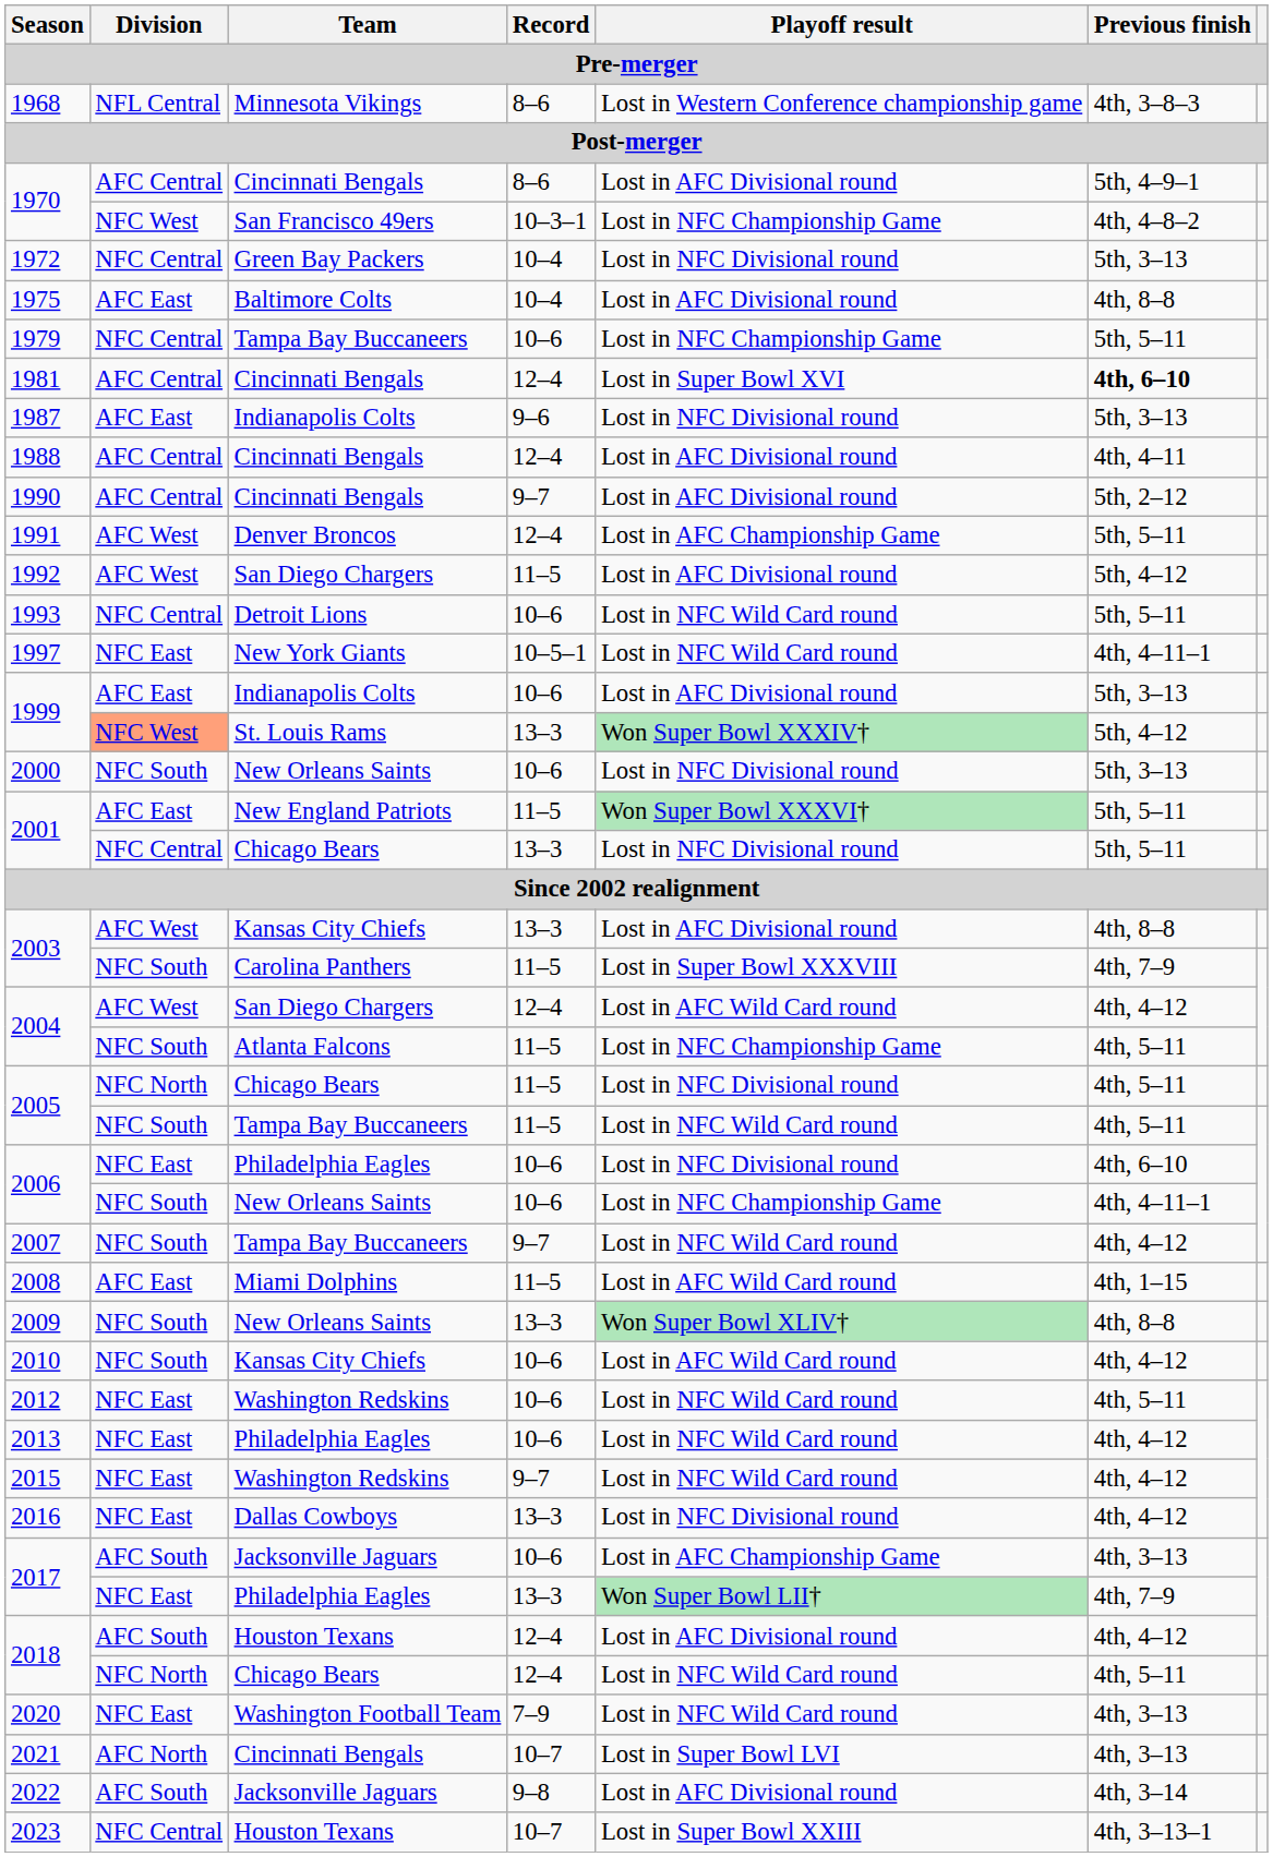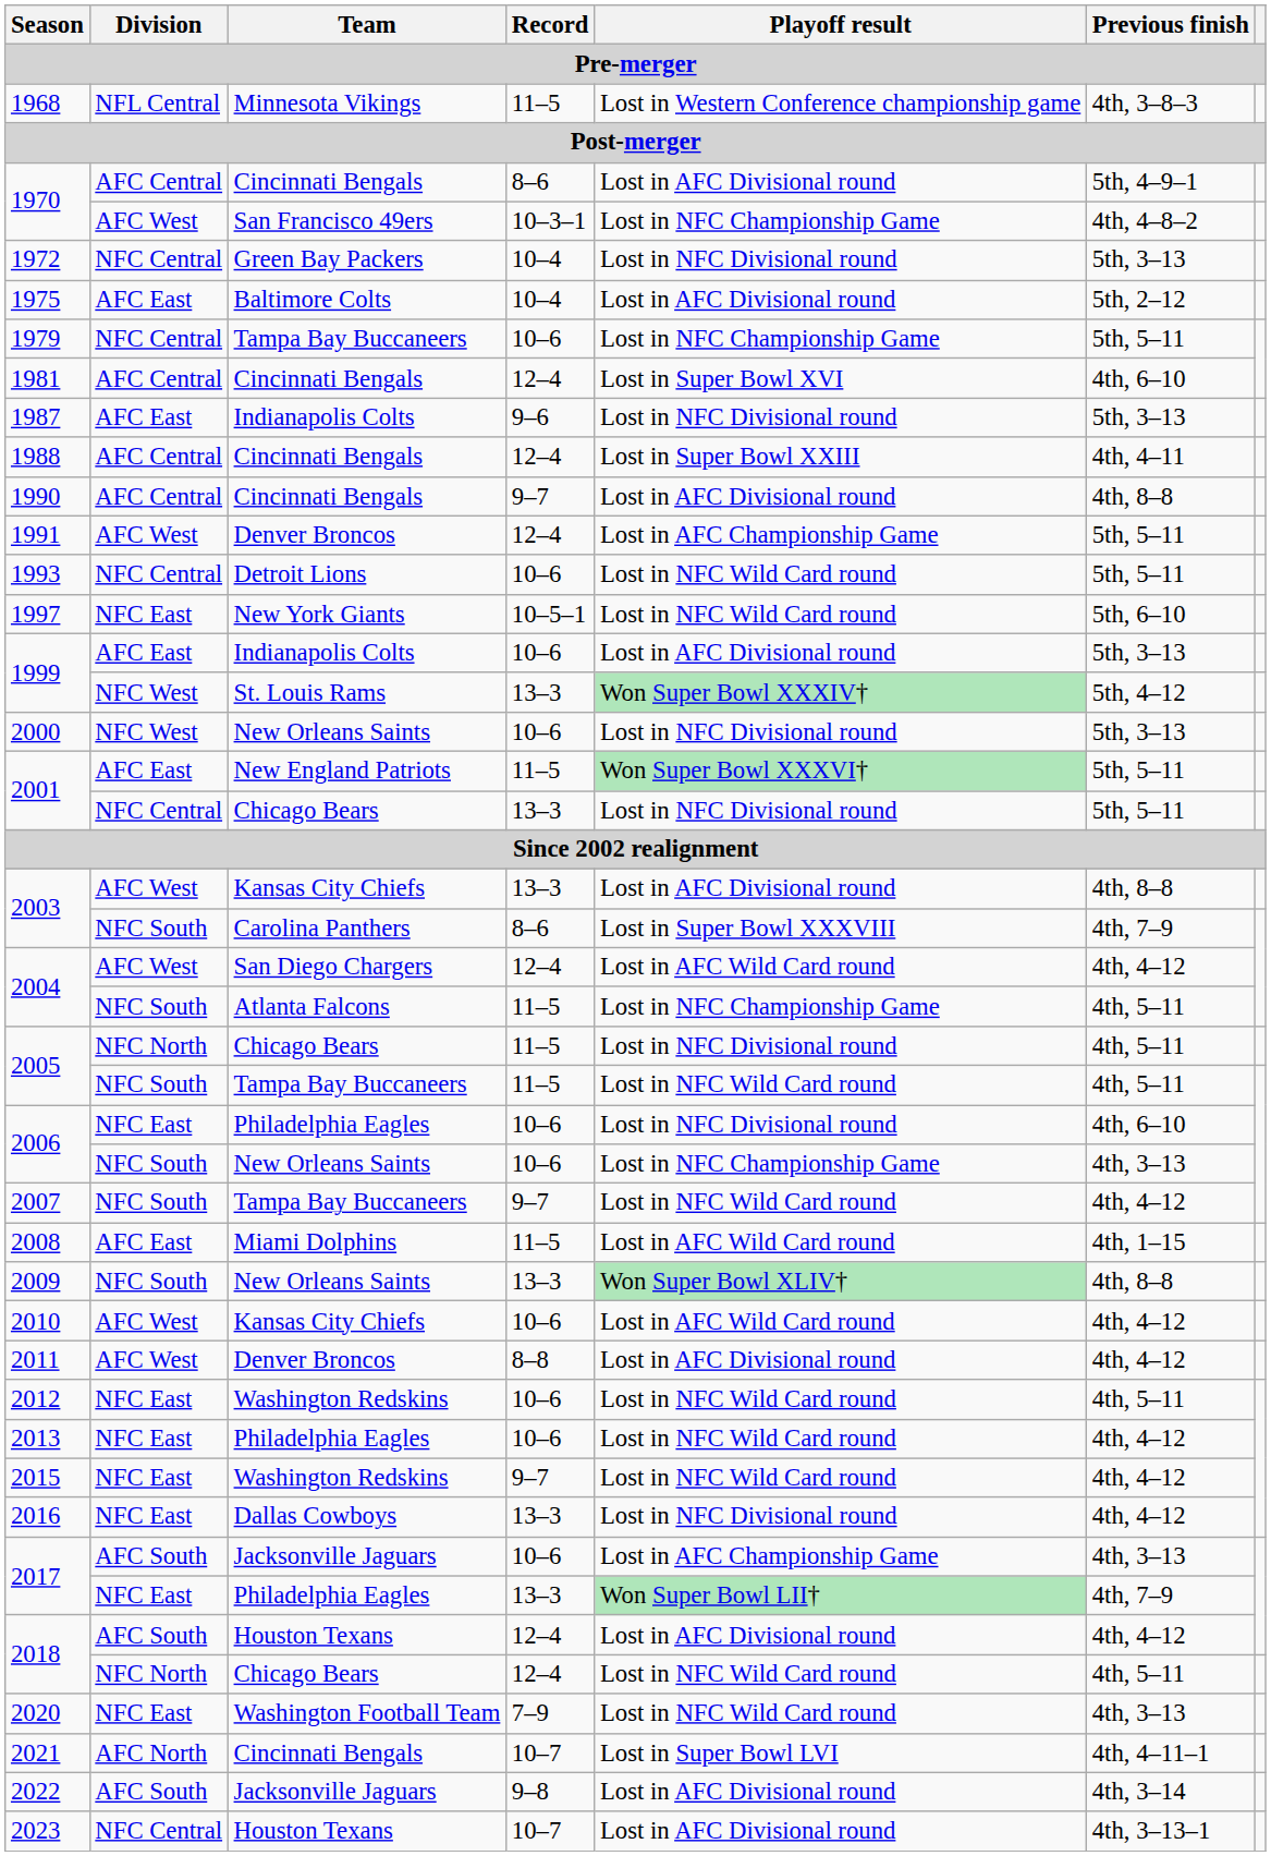1968 | Record: 8–6 -> 11–5
1970 / San Francisco 49ers | Division: NFC West -> AFC West
1975 | Previous finish: 4th, 8–8 -> 5th, 2–12
1981 | Previous finish: bold -> normal
1988 | Playoff result: Lost in AFC Divisional round -> Lost in Super Bowl XXIII
1990 | Previous finish: 5th, 2–12 -> 4th, 8–8
- row: 1992 | AFC West | San Diego Chargers | 11–5 | Lost in AFC Divisional round | 5th, 4–12
1997 | Previous finish: 4th, 4–11–1 -> 5th, 6–10
1999 / St. Louis Rams | Division: lightsalmon background -> no background
2000 | Division: NFC South -> NFC West
2003 / Carolina Panthers | Record: 11–5 -> 8–6
2006 / New Orleans Saints | Previous finish: 4th, 4–11–1 -> 4th, 3–13
2010 | Division: NFC South -> AFC West
+ row: 2011 | AFC West | Denver Broncos | 8–8 | Lost in AFC Divisional round | 4th, 4–12
2021 | Previous finish: 4th, 3–13 -> 4th, 4–11–1
2023 | Playoff result: Lost in Super Bowl XXIII -> Lost in AFC Divisional round
